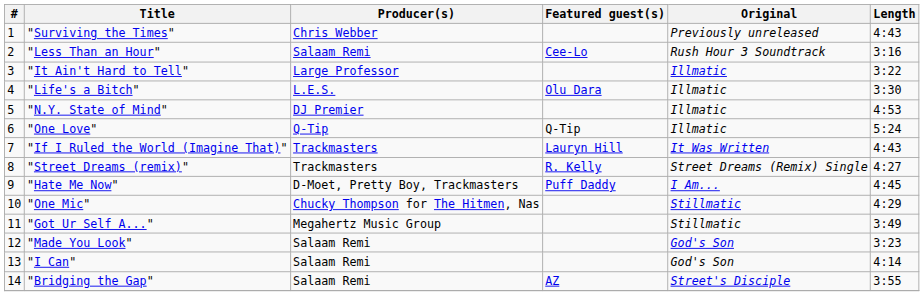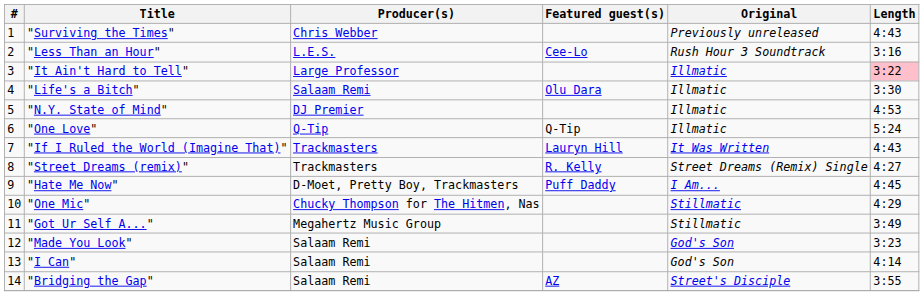"Less Than an Hour" | Producer(s): Salaam Remi -> L.E.S.
"It Ain't Hard to Tell" | Length: no background -> pink background
"Life's a Bitch" | Producer(s): L.E.S. -> Salaam Remi
